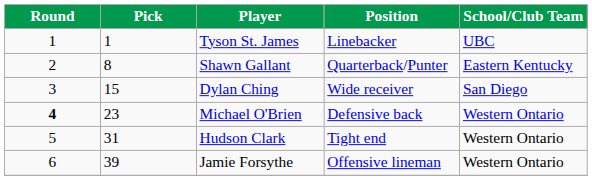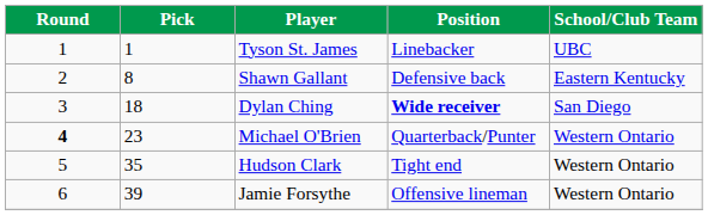Shawn Gallant | Position: Quarterback/Punter -> Defensive back
Dylan Ching | Pick: 15 -> 18
Dylan Ching | Position: normal -> bold
Michael O'Brien | Position: Defensive back -> Quarterback/Punter
Hudson Clark | Pick: 31 -> 35
